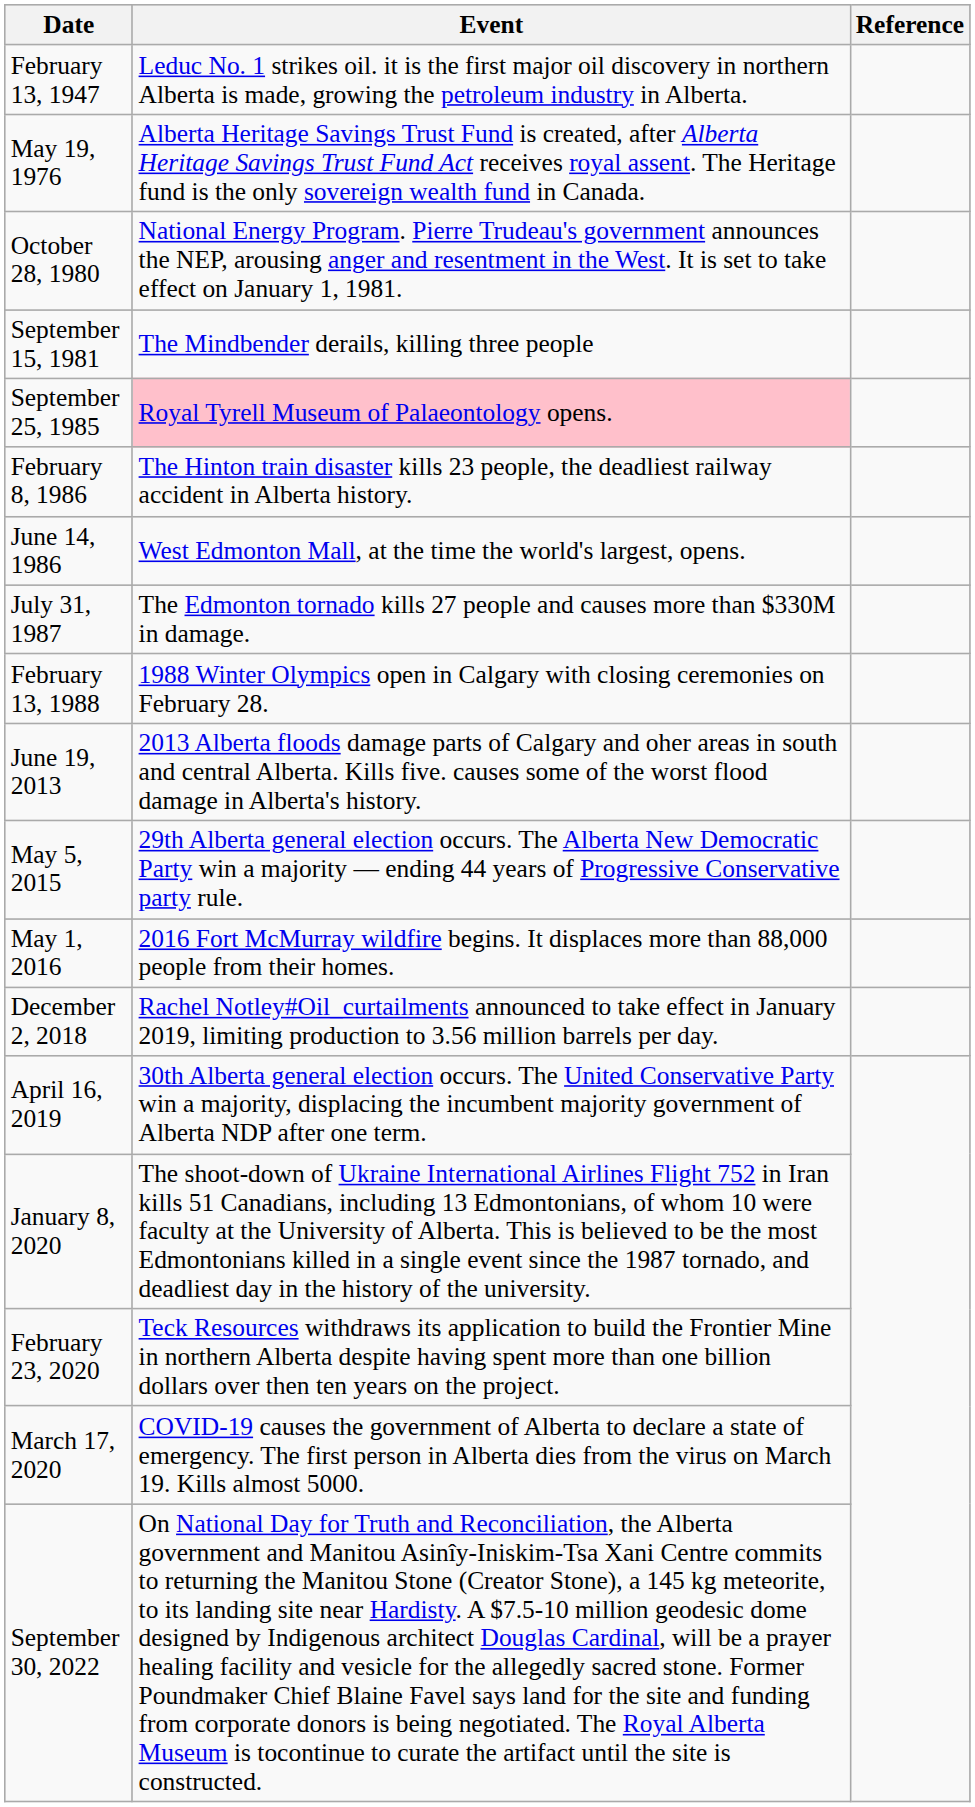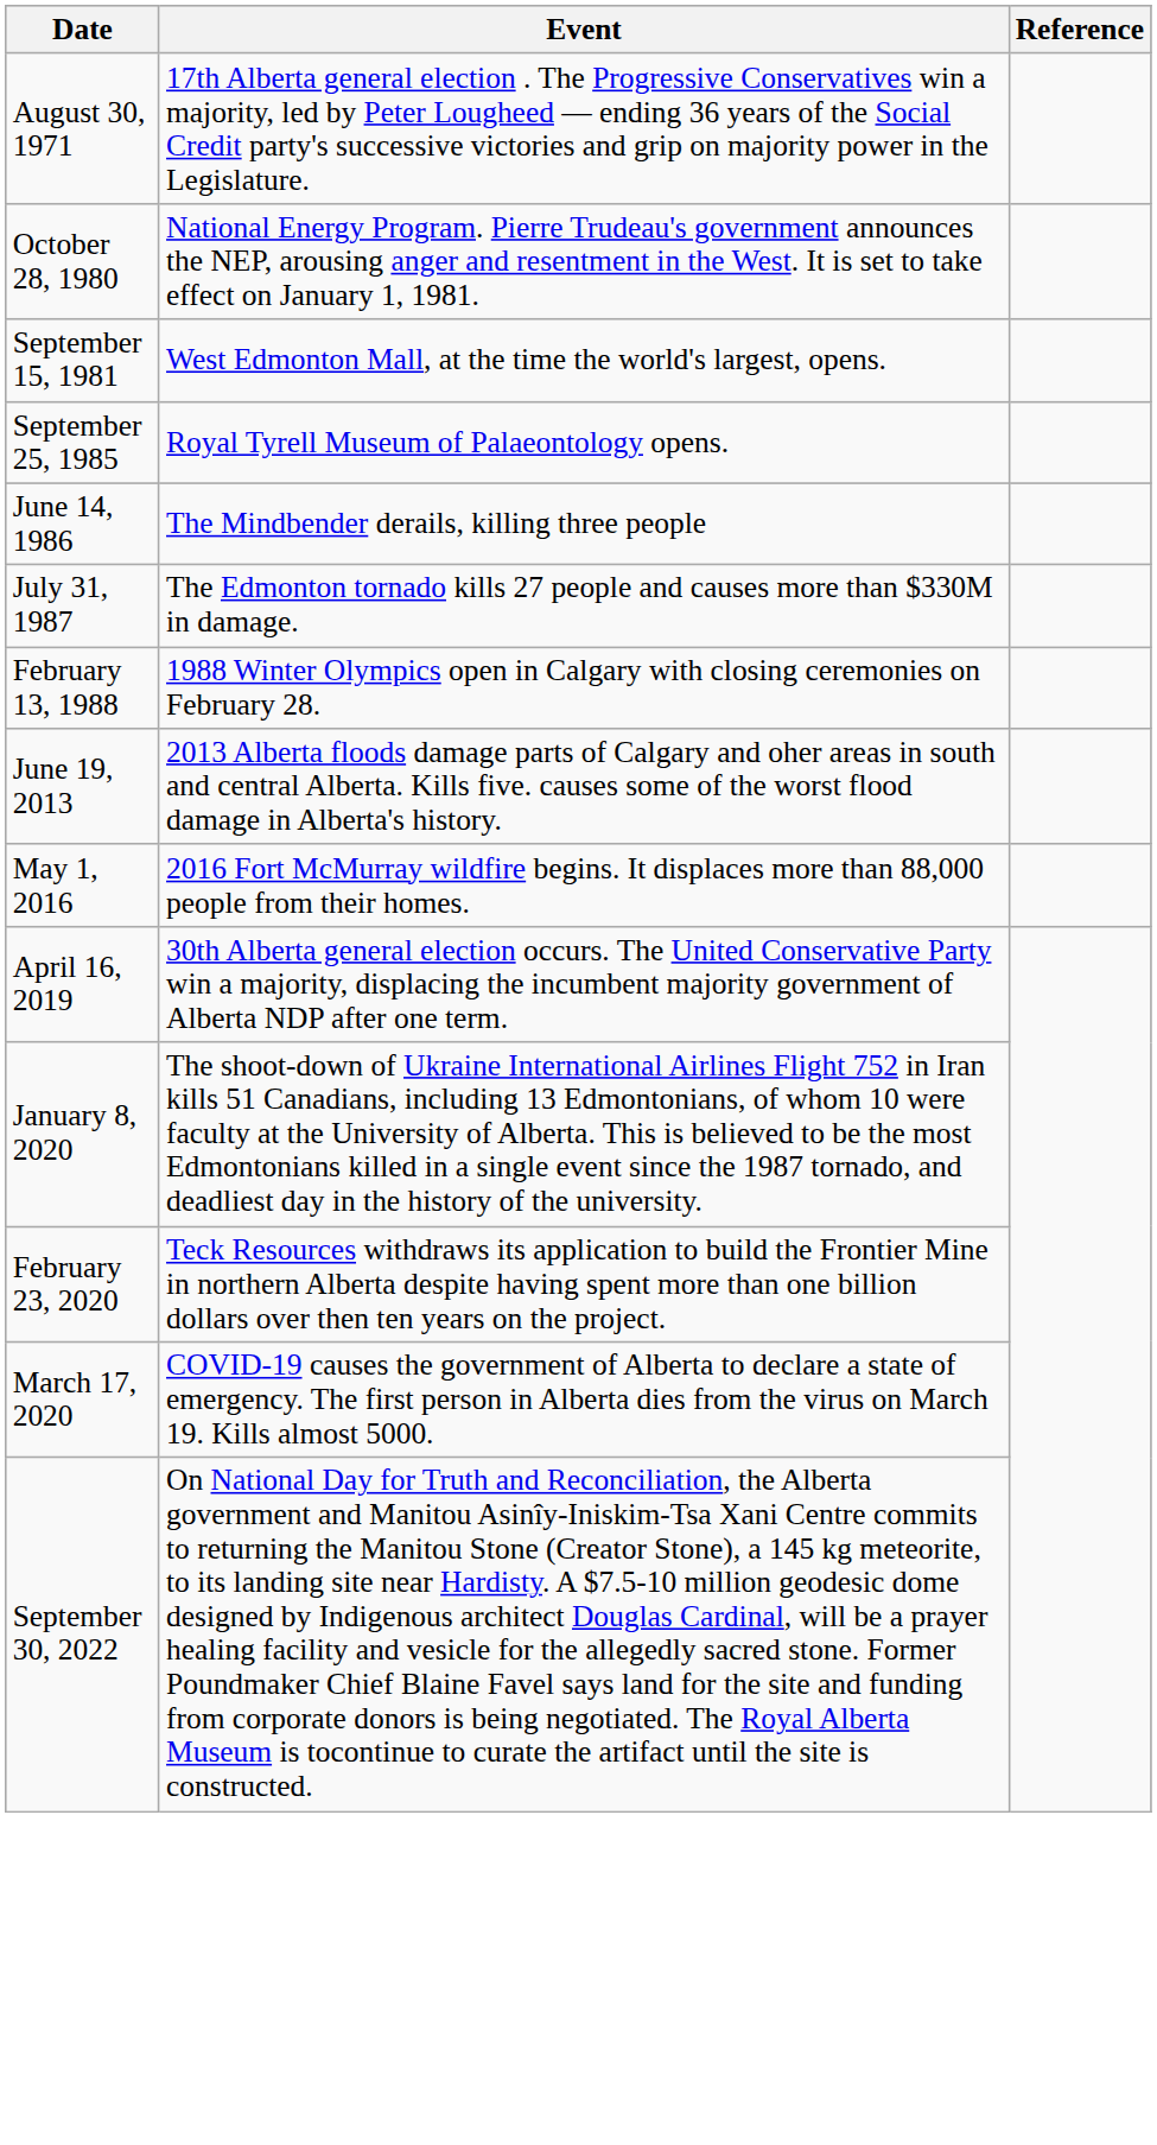- row: February 13, 1947 | Leduc No. 1 strikes oil. it is the first major oil discovery in northern Alberta is made, growing the petroleum industry in Alberta.
+ row: August 30, 1971 | 17th Alberta general election . The Progressive Conservatives win a majority, led by Peter Lougheed — ending 36 years of the Social Credit party's successive victories and grip on majority power in the Legislature.
- row: May 19, 1976 | Alberta Heritage Savings Trust Fund is created, after Alberta Heritage Savings Trust Fund Act receives royal assent. The Heritage fund is the only sovereign wealth fund in Canada.
September 15, 1981 | Event: The Mindbender derails, killing three people -> West Edmonton Mall, at the time the world's largest, opens.
September 25, 1985 | Event: pink background -> no background
- row: February 8, 1986 | The Hinton train disaster kills 23 people, the deadliest railway accident in Alberta history.
June 14, 1986 | Event: West Edmonton Mall, at the time the world's largest, opens. -> The Mindbender derails, killing three people
- row: May 5, 2015 | 29th Alberta general election occurs. The Alberta New Democratic Party win a majority — ending 44 years of Progressive Conservative party rule.
- row: December 2, 2018 | Rachel Notley#Oil_curtailments announced to take effect in January 2019, limiting production to 3.56 million barrels per day.
